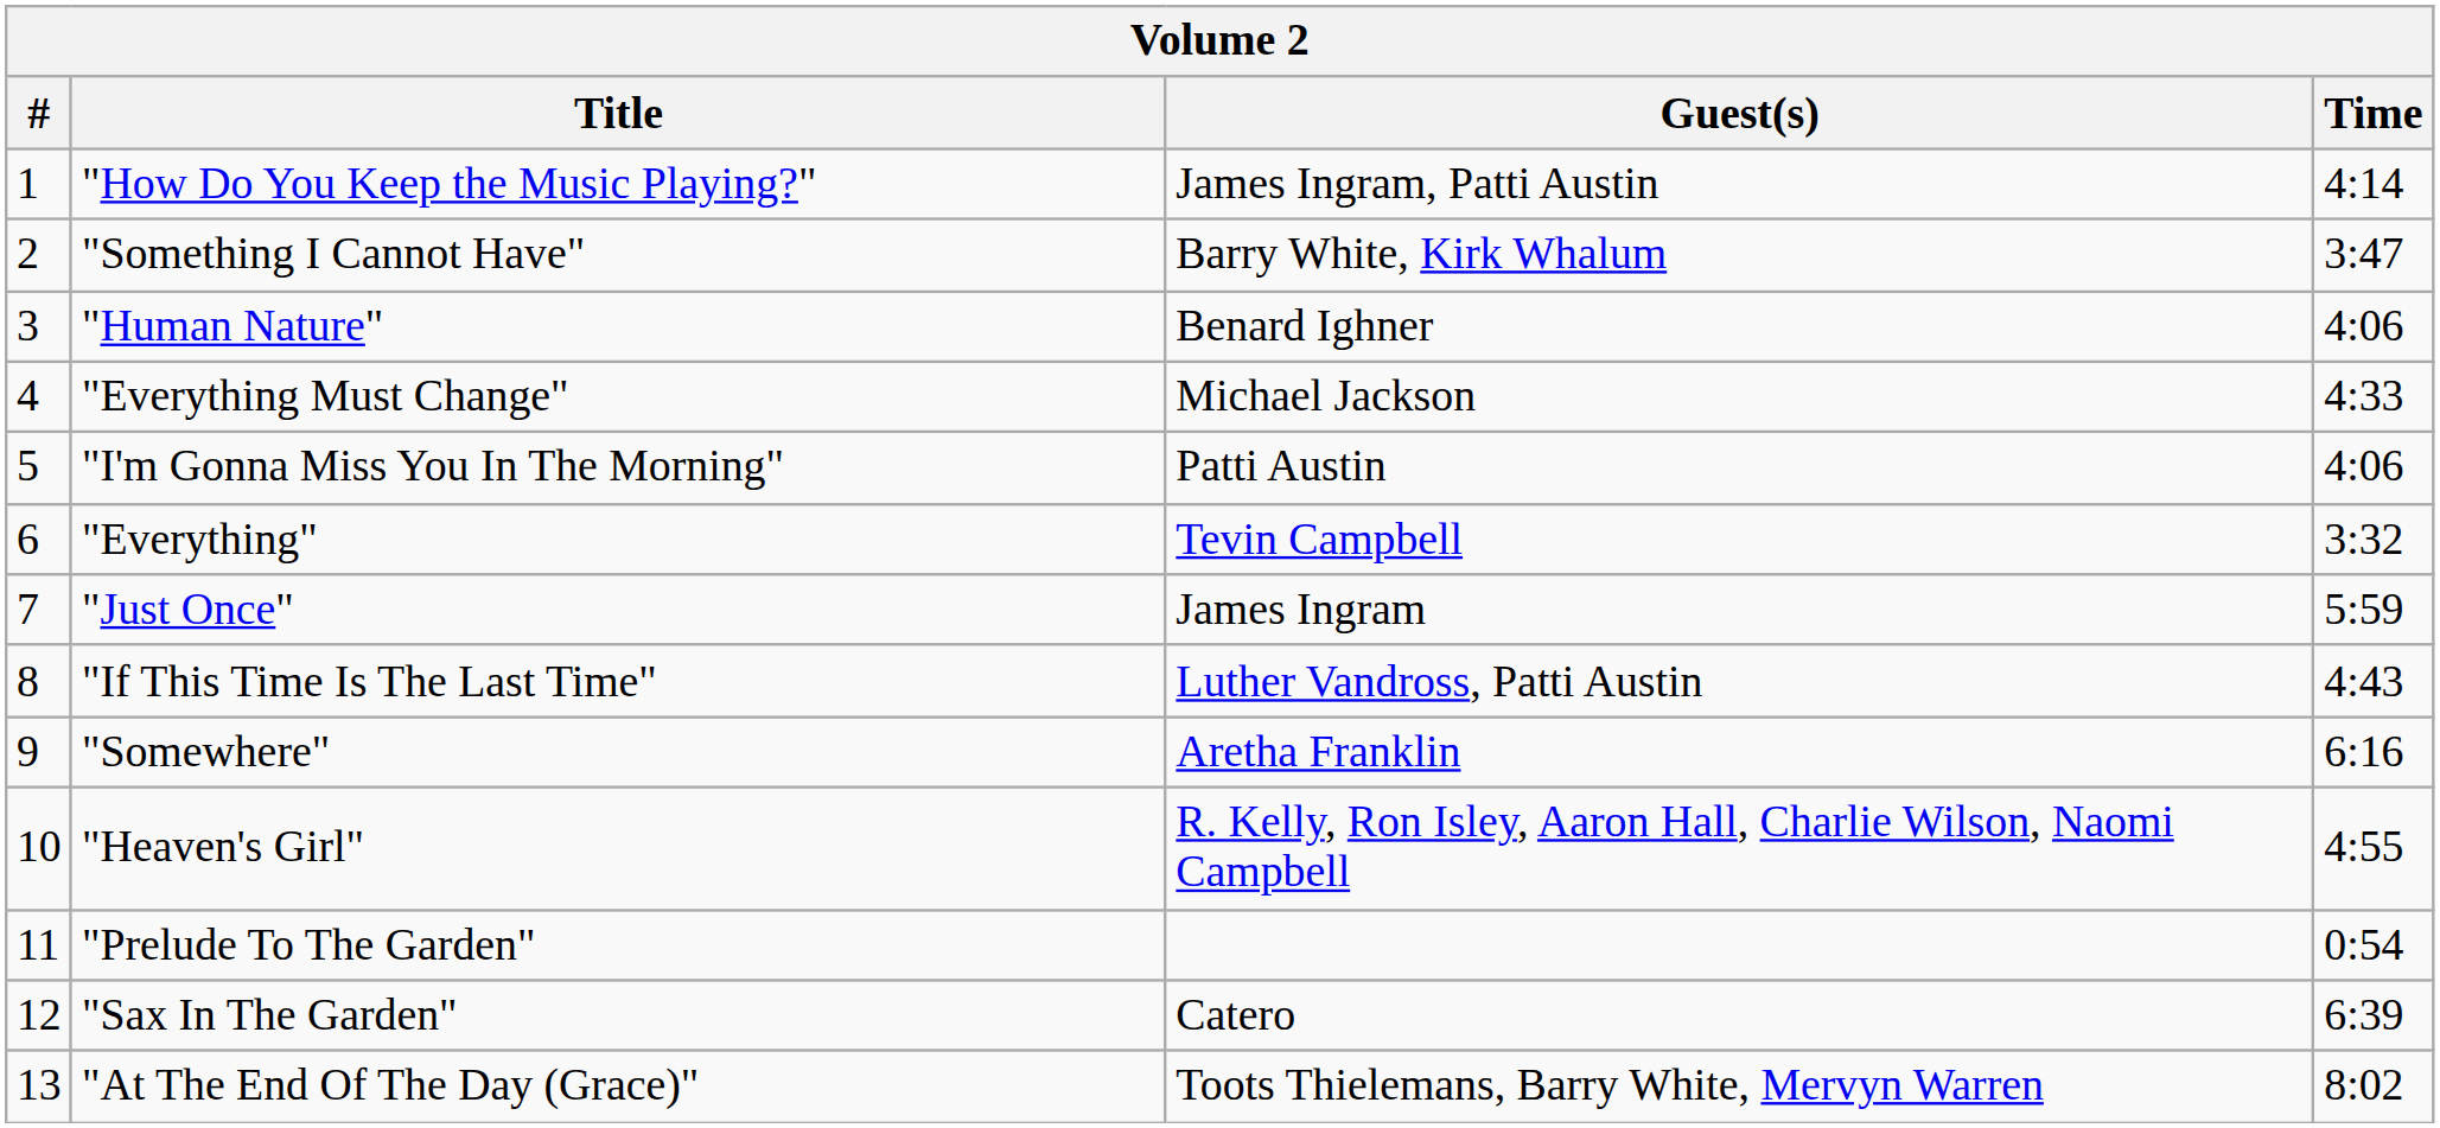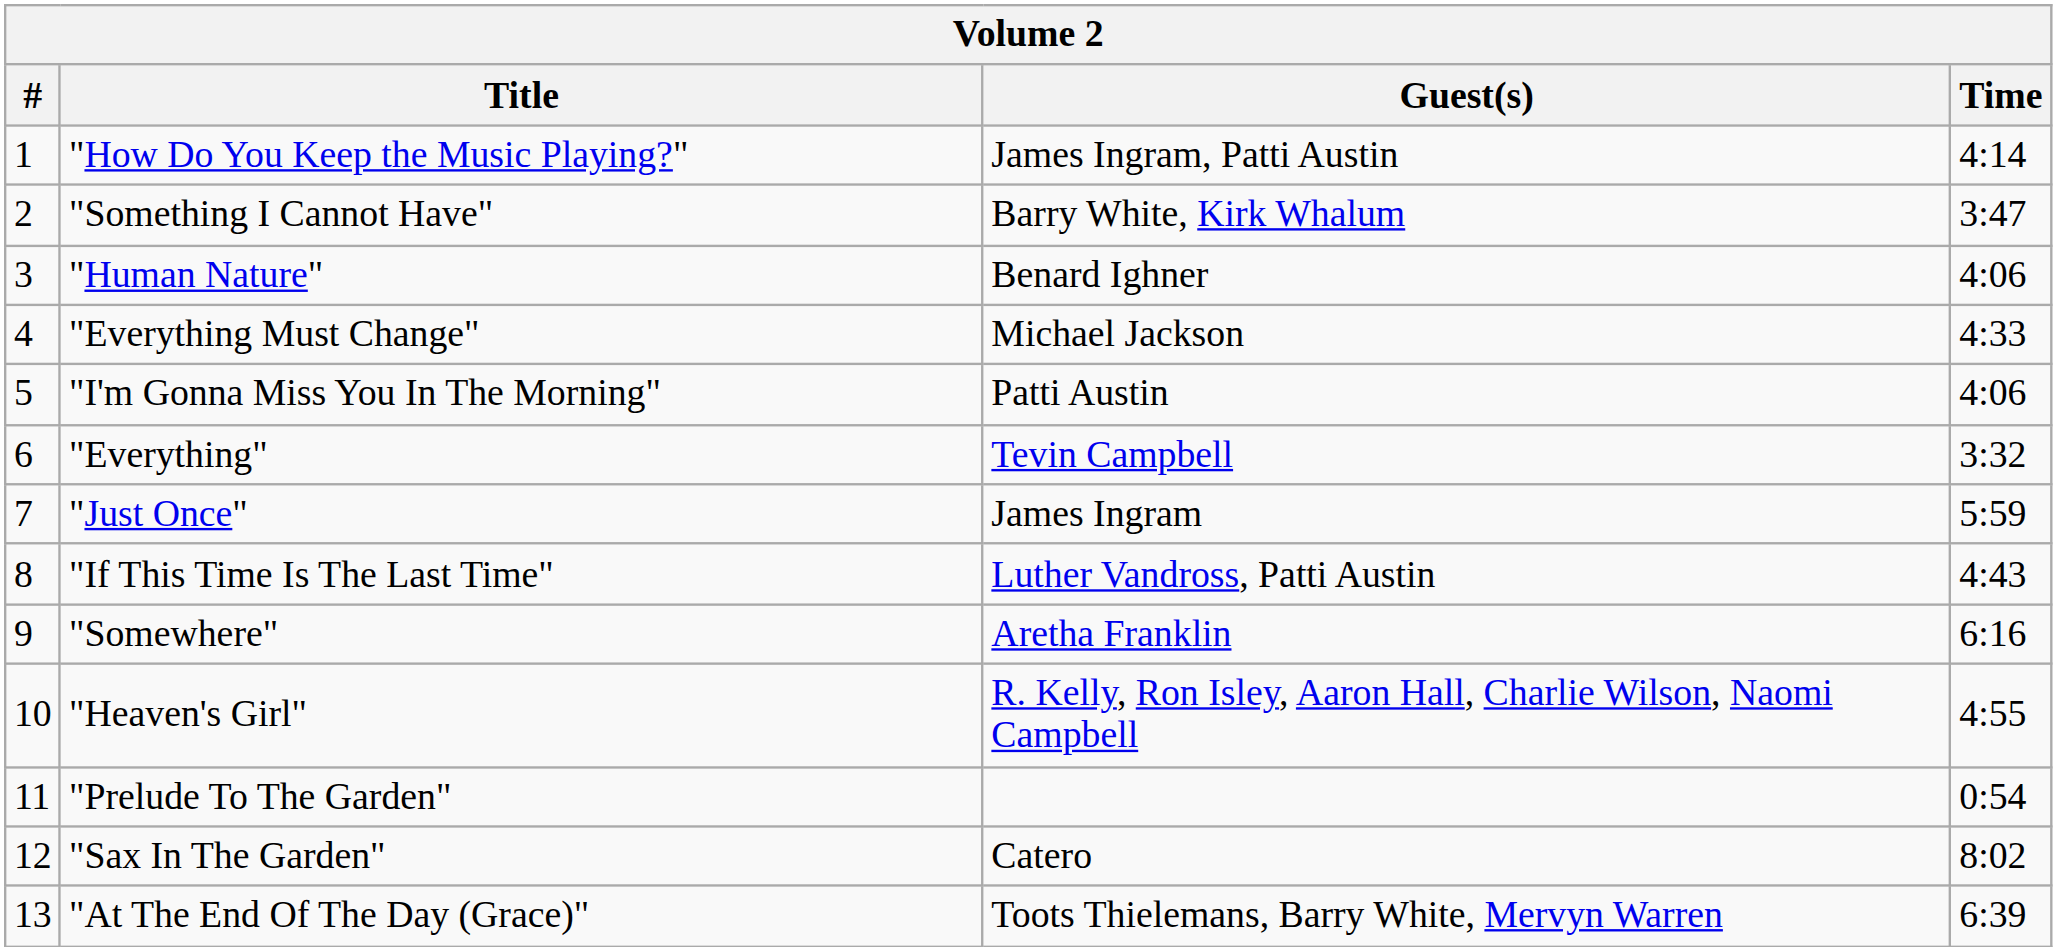"Sax In The Garden" | Time: 6:39 -> 8:02
"At The End Of The Day (Grace)" | Time: 8:02 -> 6:39
